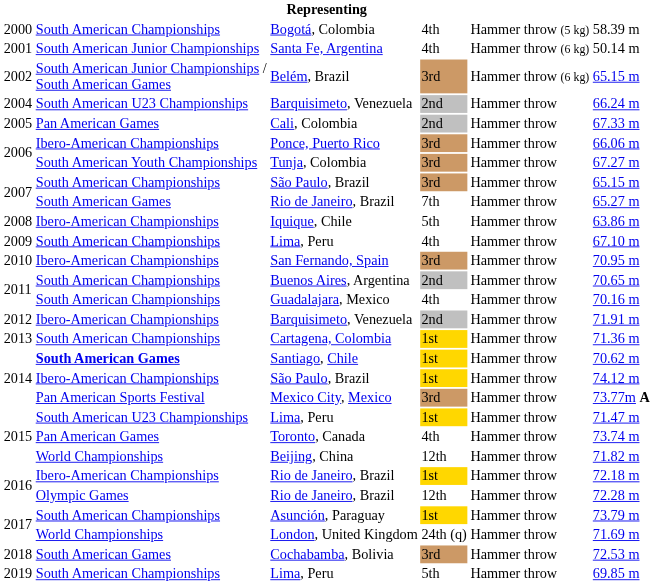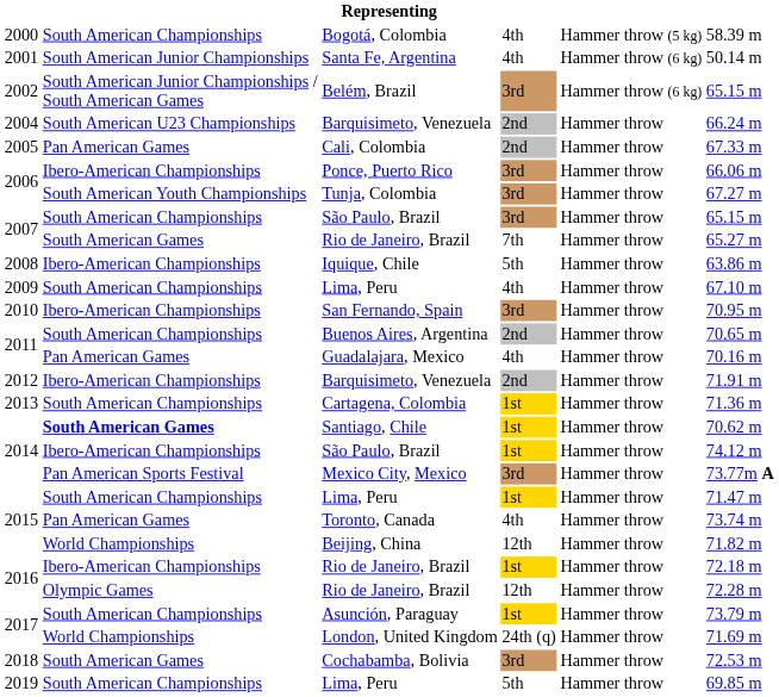Guadalajara, Mexico | column 2: South American Championships -> Pan American Games
2015 / Lima, Peru | column 2: South American U23 Championships -> South American Championships
